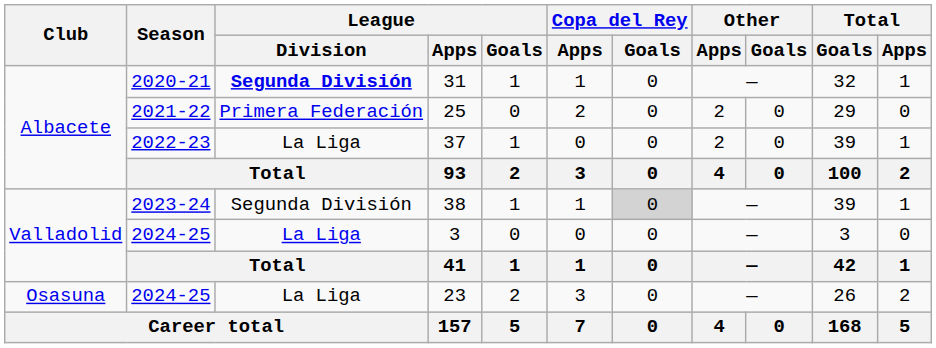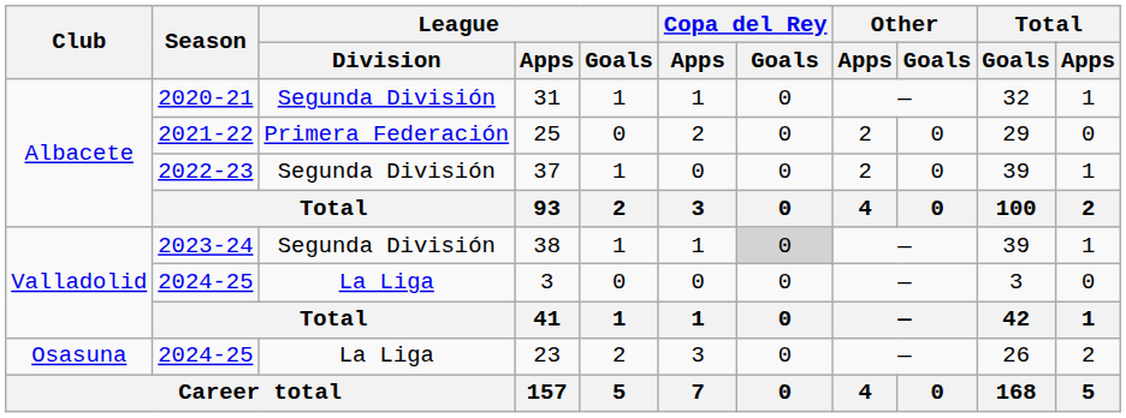31 | League / Division: bold -> normal
37 | League / Division: La Liga -> Segunda División
